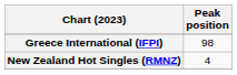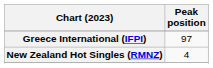Greece International (IFPI) | Peak position: 98 -> 97
